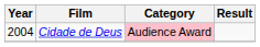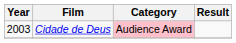Cidade de Deus | Year: 2004 -> 2003
